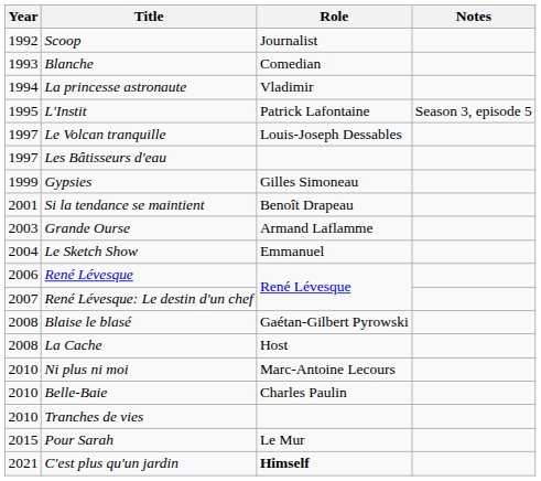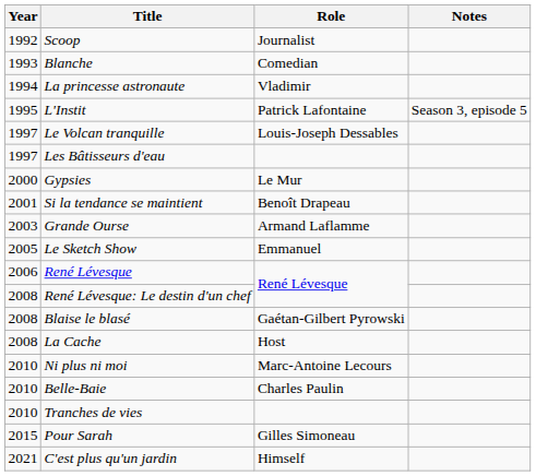Gypsies | Year: 1999 -> 2000
Gypsies | Role: Gilles Simoneau -> Le Mur
Le Sketch Show | Year: 2004 -> 2005
René Lévesque: Le destin d'un chef | Year: 2007 -> 2008
Pour Sarah | Role: Le Mur -> Gilles Simoneau
C'est plus qu'un jardin | Role: bold -> normal
